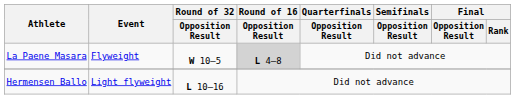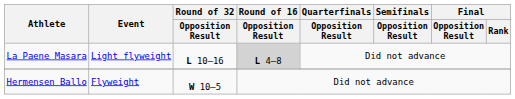La Paene Masara | Event: Flyweight -> Light flyweight
La Paene Masara | Round of 32 / Opposition Result: W 10–5 -> L 10–16
Hermensen Ballo | Event: Light flyweight -> Flyweight
Hermensen Ballo | Round of 32 / Opposition Result: L 10–16 -> W 10–5
